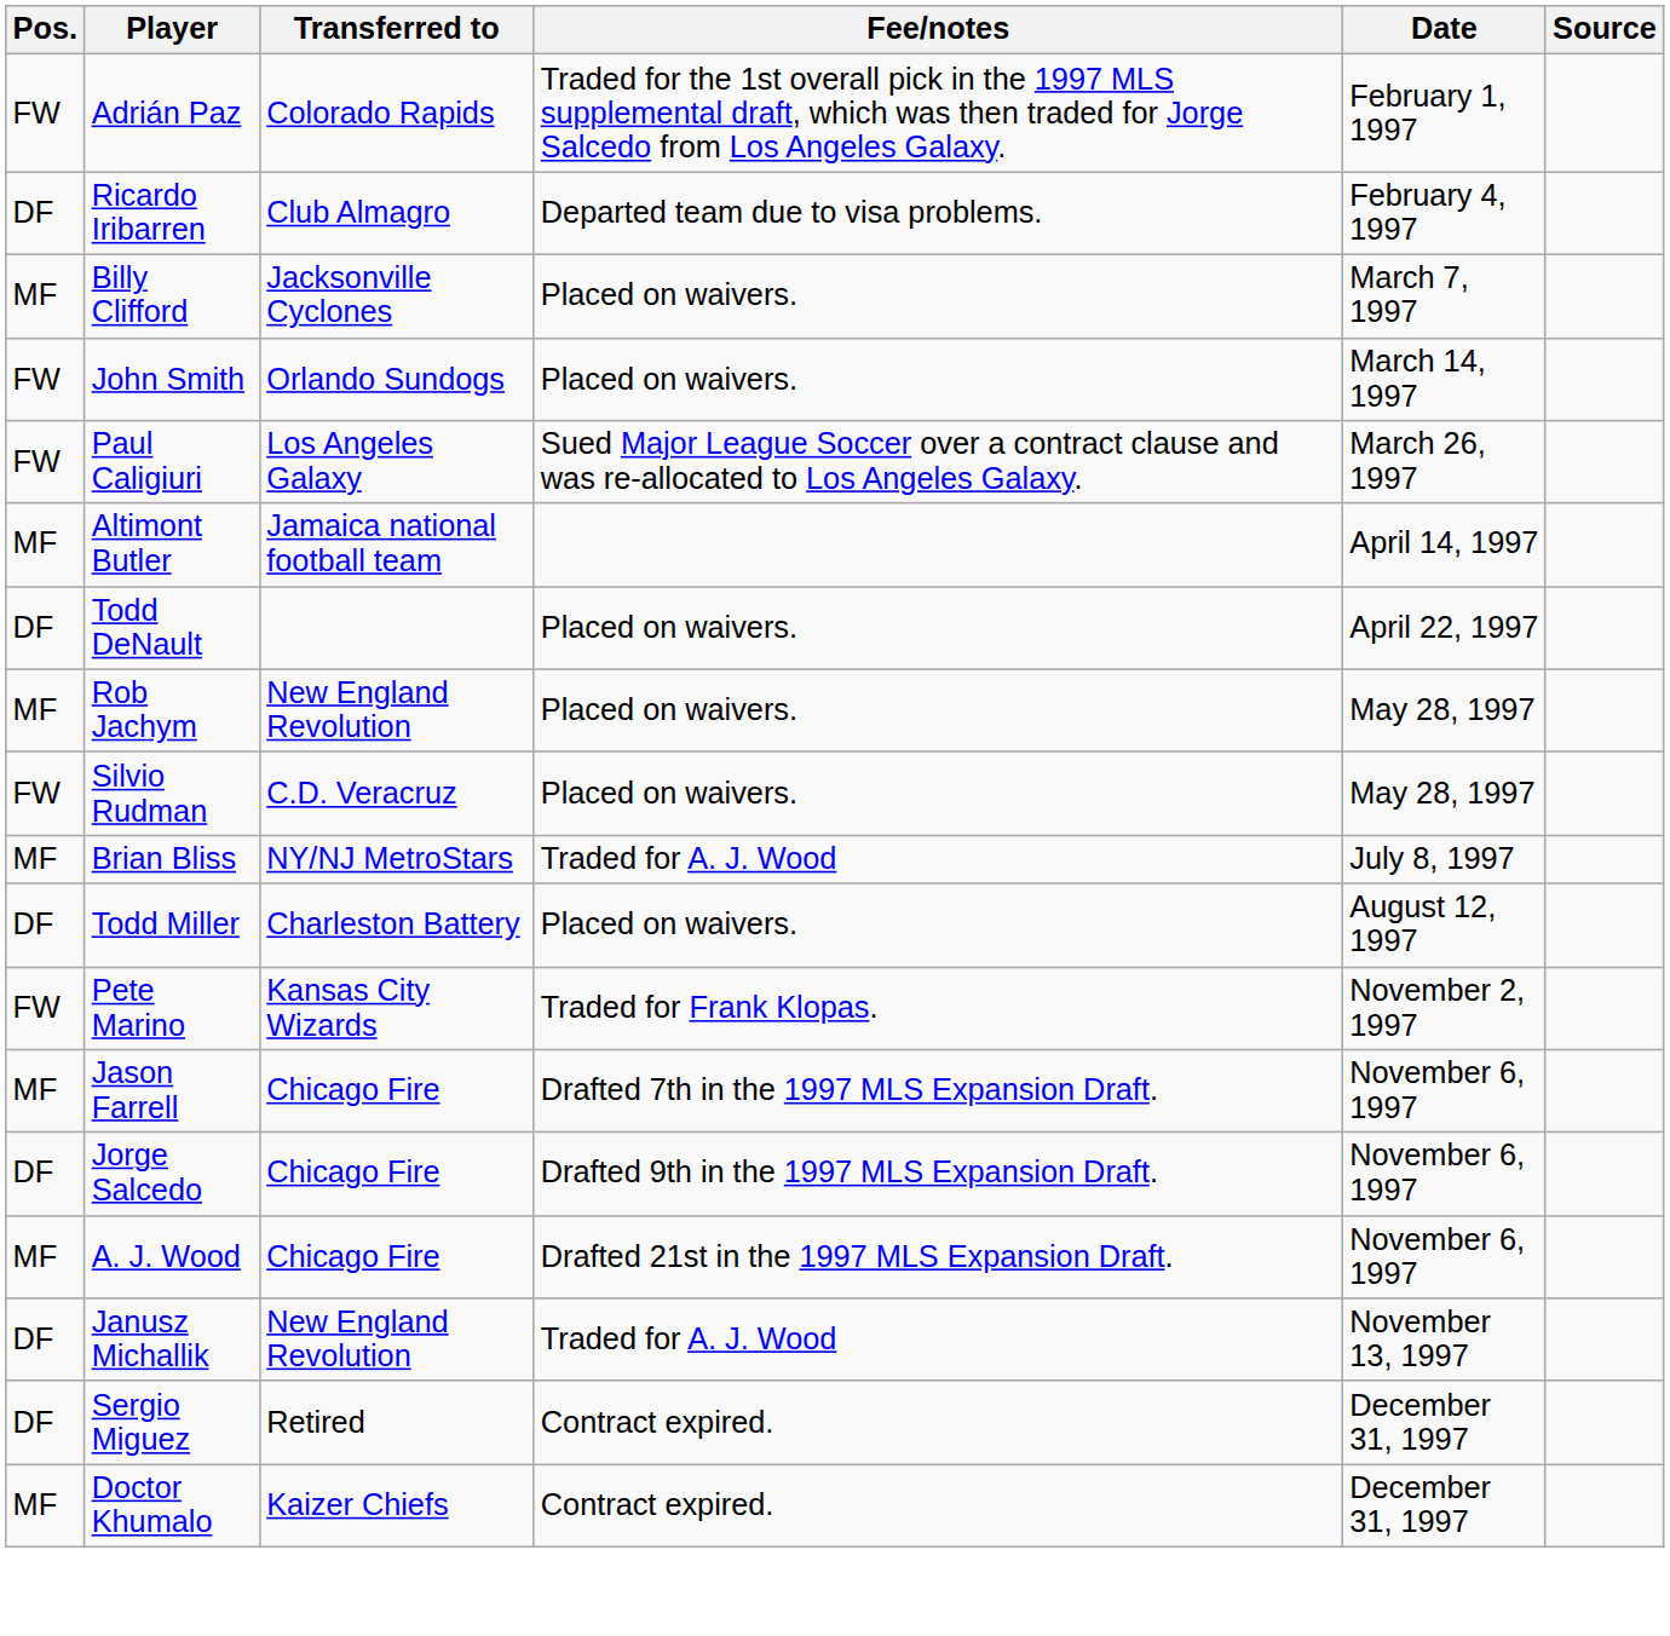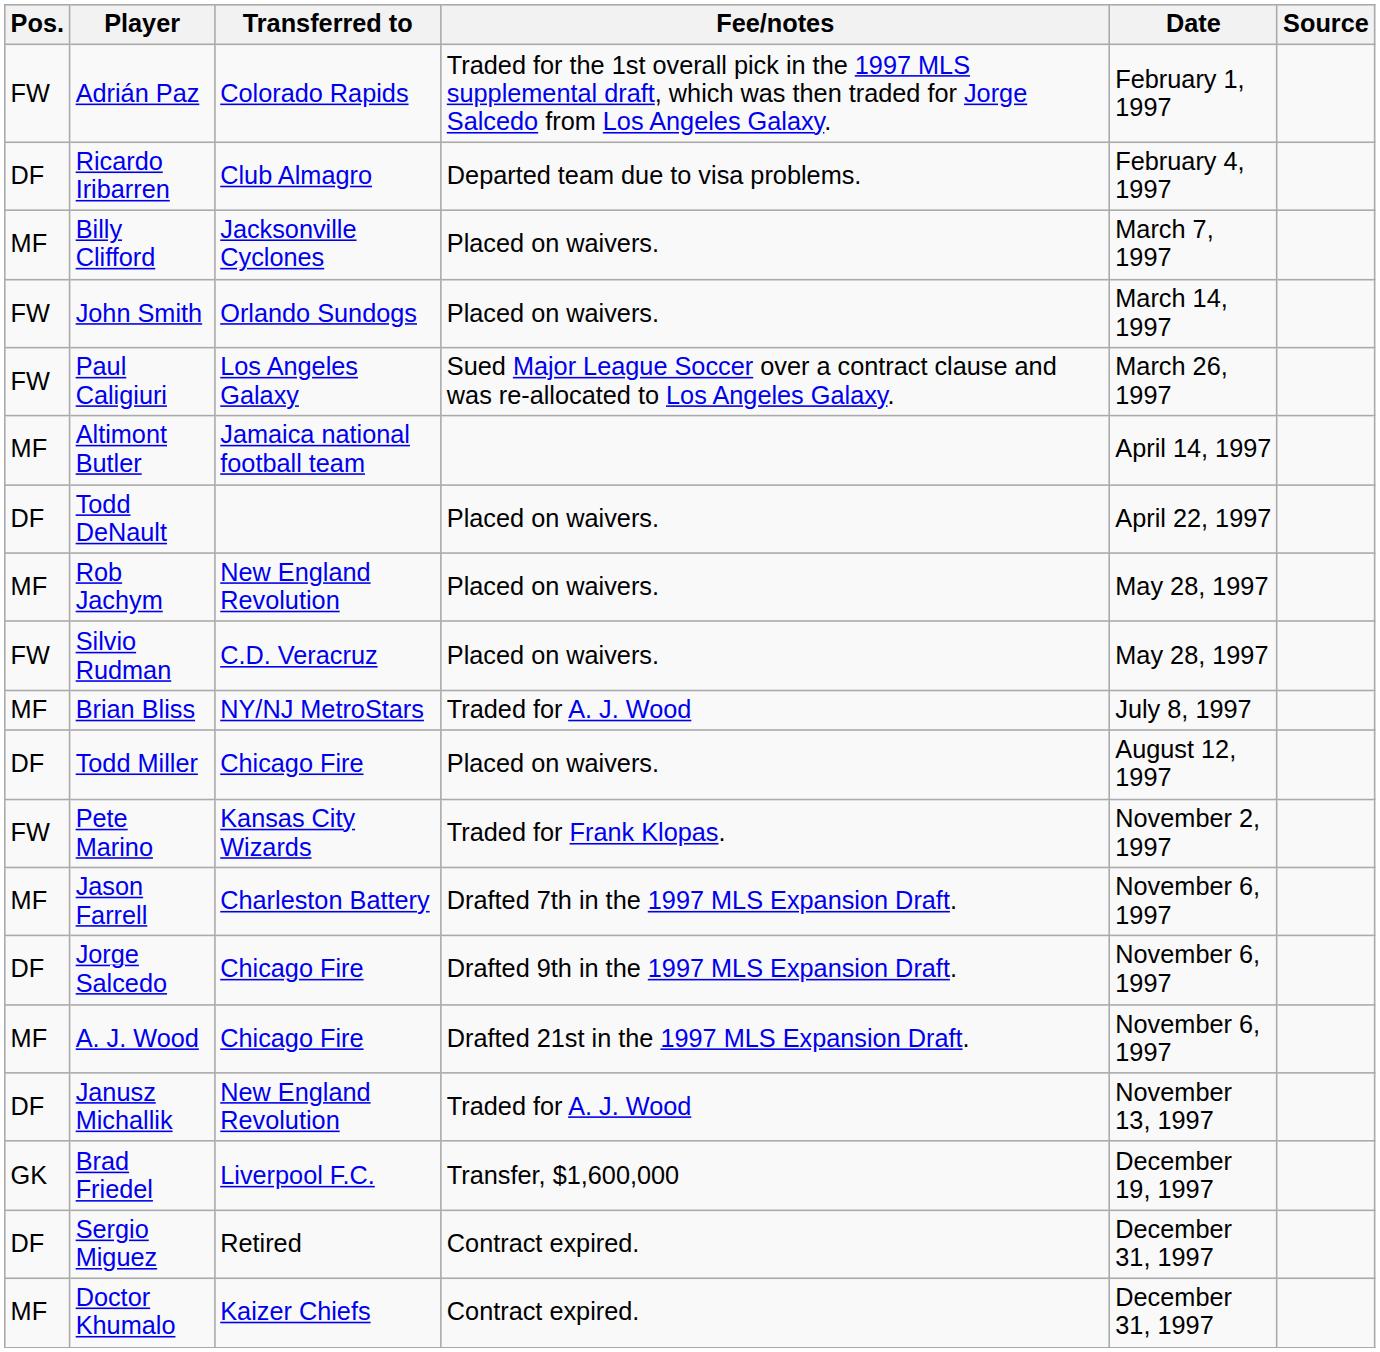Todd Miller | Transferred to: Charleston Battery -> Chicago Fire
Jason Farrell | Transferred to: Chicago Fire -> Charleston Battery
+ row: GK | Brad Friedel | Liverpool F.C. | Transfer, $1,600,000 | December 19, 1997
